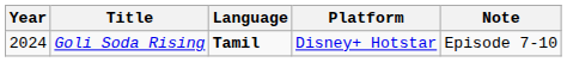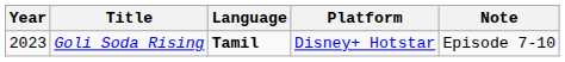Goli Soda Rising | Year: 2024 -> 2023
